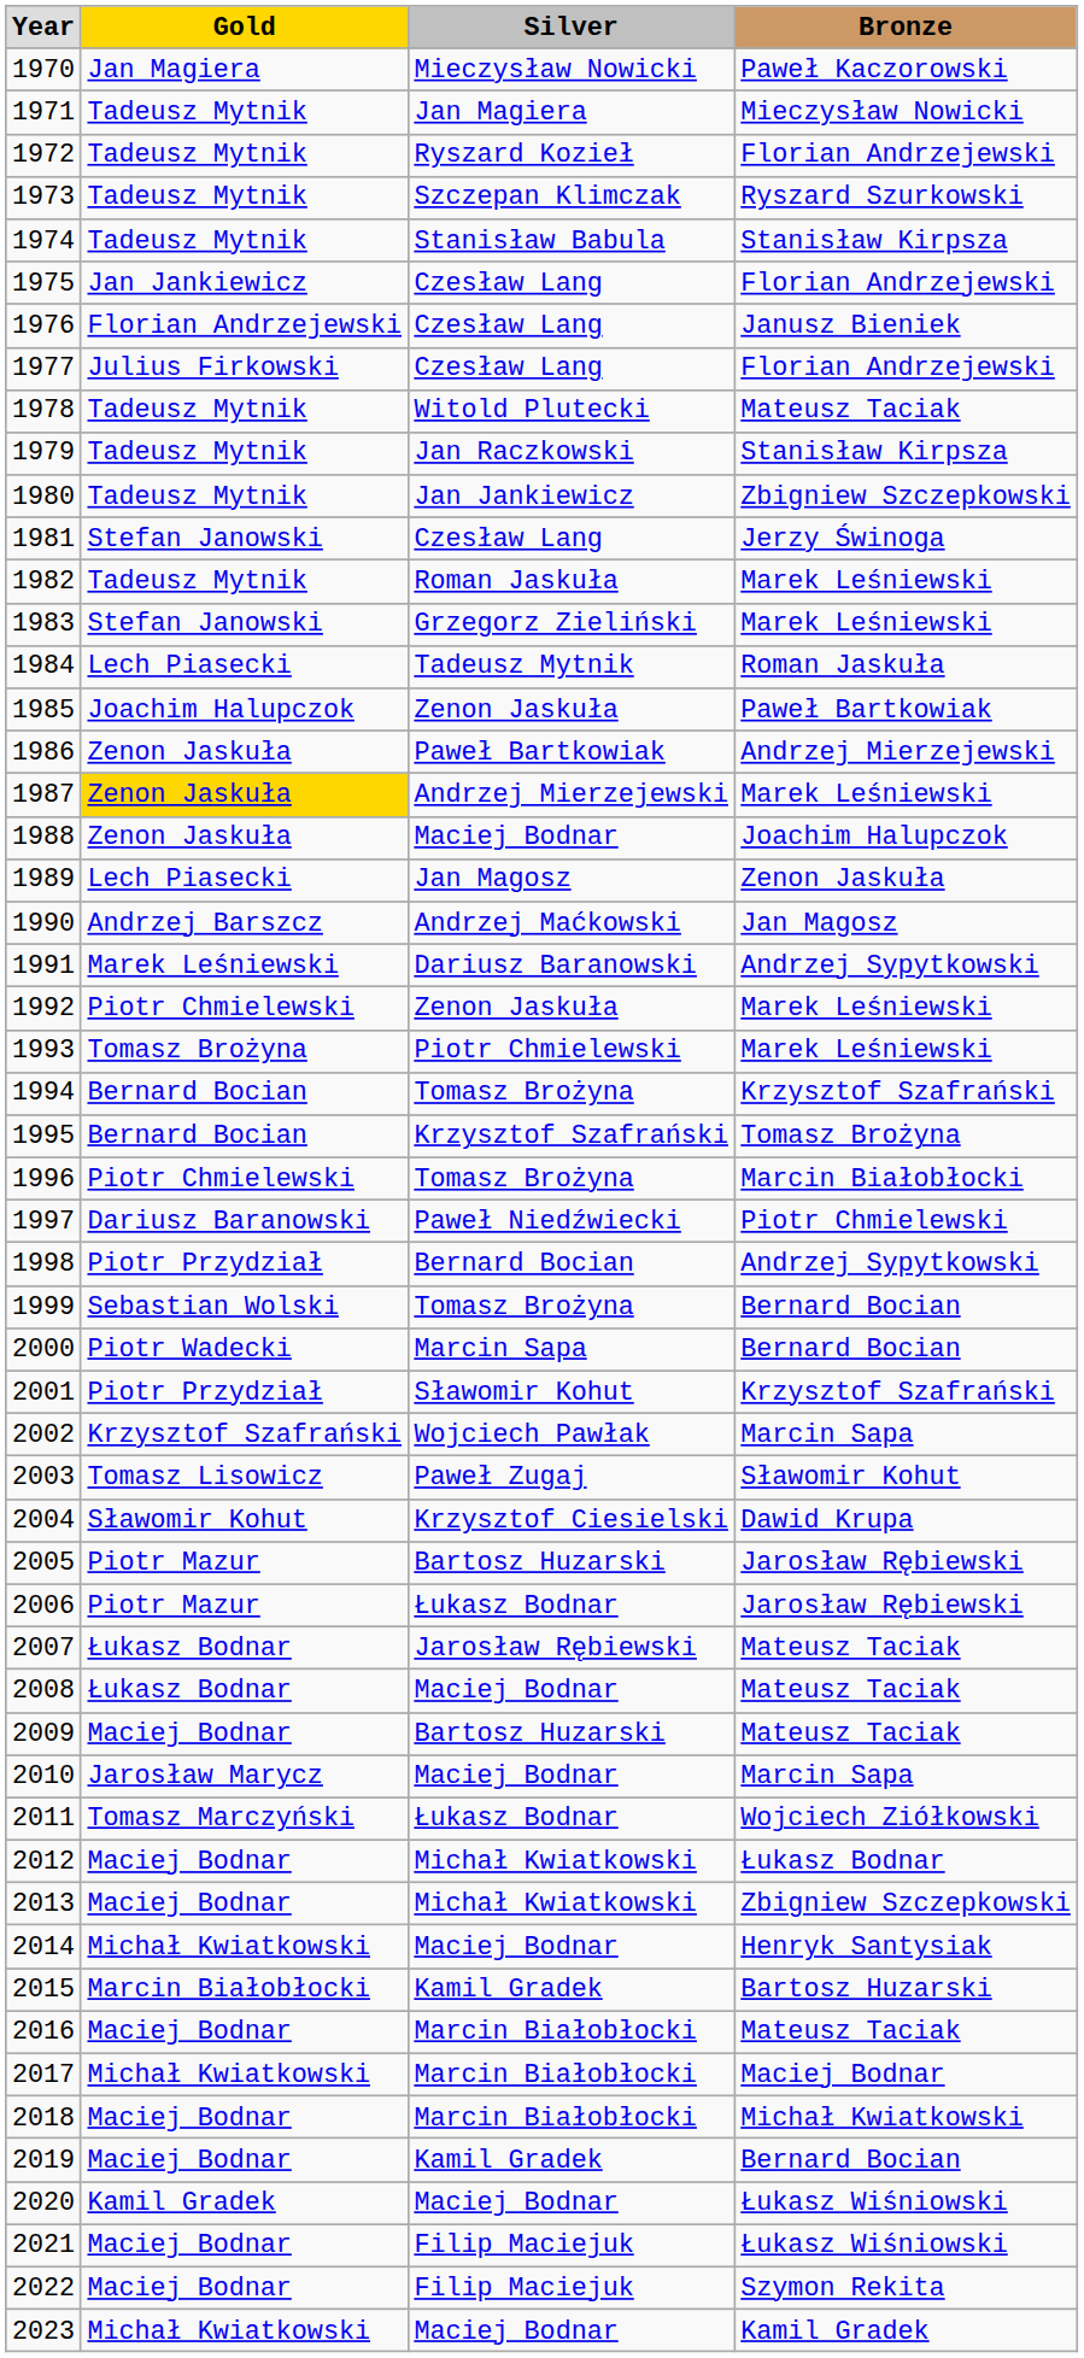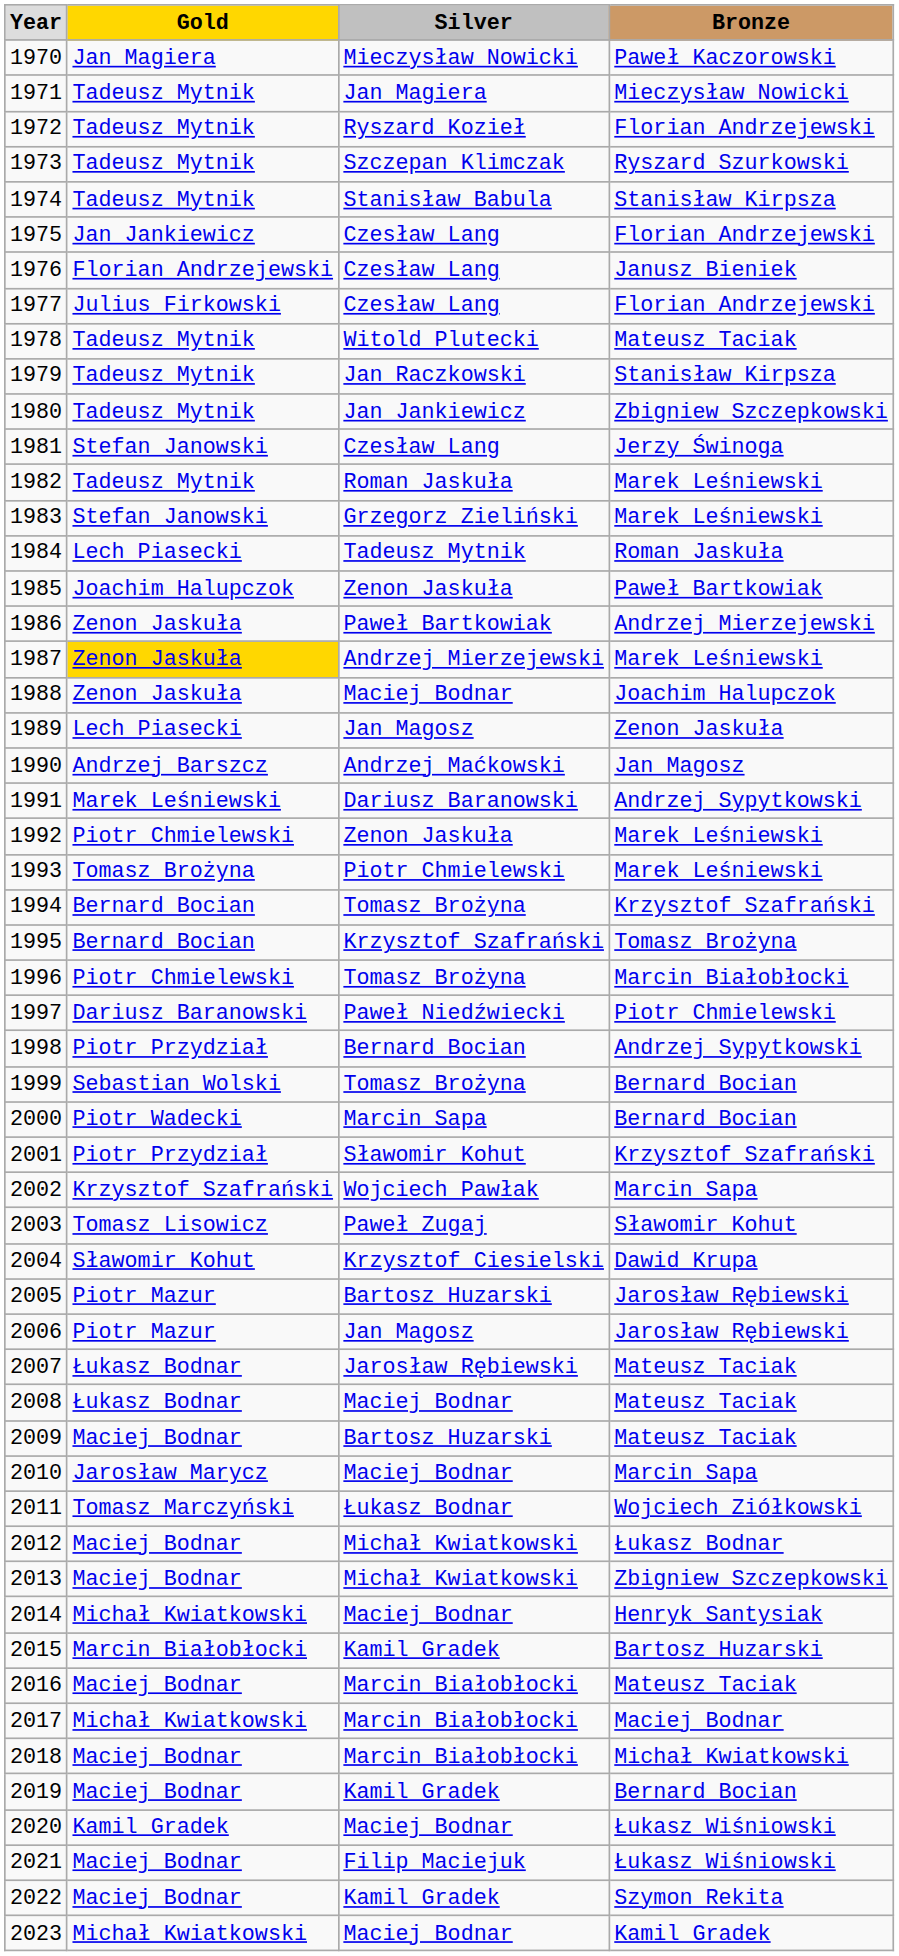2006 | Silver: Łukasz Bodnar -> Jan Magosz
2022 | Silver: Filip Maciejuk -> Kamil Gradek
